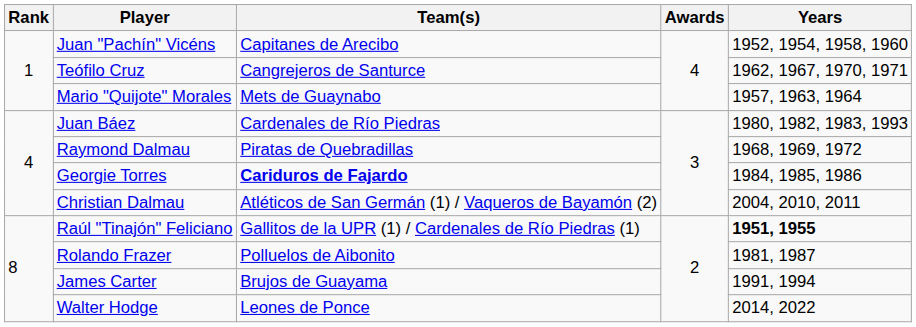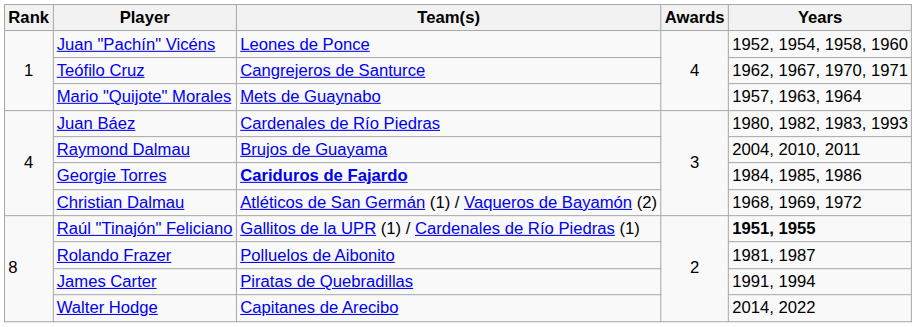Juan "Pachín" Vicéns | Team(s): Capitanes de Arecibo -> Leones de Ponce
Raymond Dalmau | Team(s): Piratas de Quebradillas -> Brujos de Guayama
Raymond Dalmau | Years: 1968, 1969, 1972 -> 2004, 2010, 2011
Christian Dalmau | Years: 2004, 2010, 2011 -> 1968, 1969, 1972
James Carter | Team(s): Brujos de Guayama -> Piratas de Quebradillas
Walter Hodge | Team(s): Leones de Ponce -> Capitanes de Arecibo
